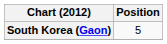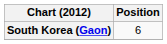South Korea (Gaon) | Position: 5 -> 6
